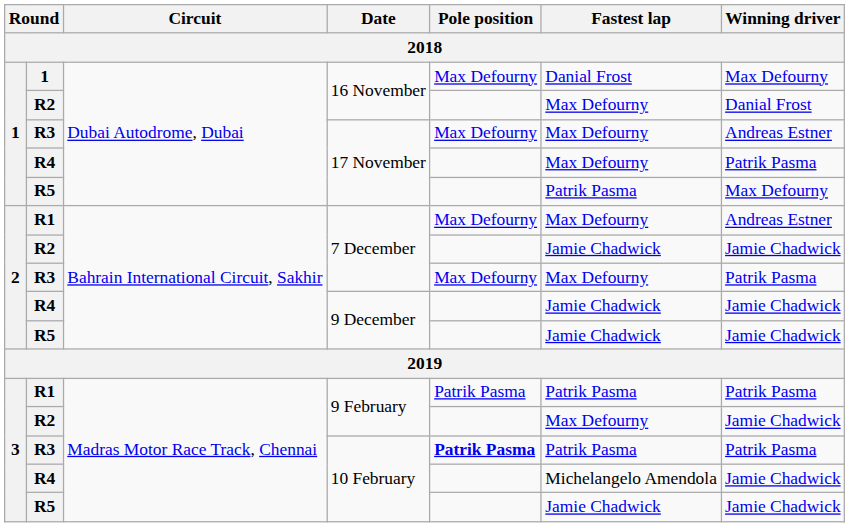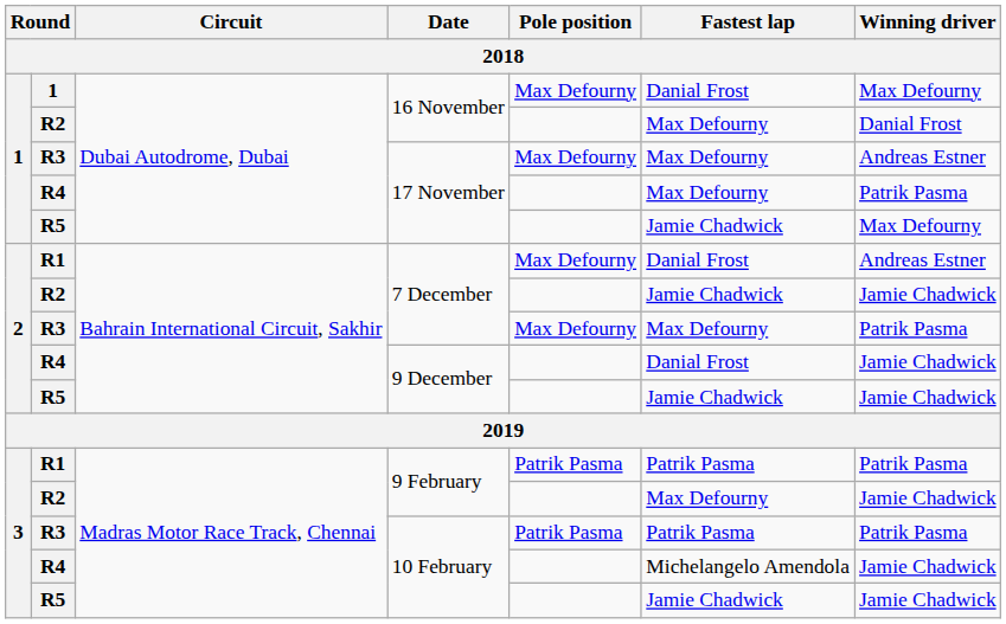R5 / 17 November | Fastest lap: Patrik Pasma -> Jamie Chadwick
R1 / 7 December | Fastest lap: Max Defourny -> Danial Frost
R4 / 9 December | Fastest lap: Jamie Chadwick -> Danial Frost
R3 / 10 February | Pole position: bold -> normal
